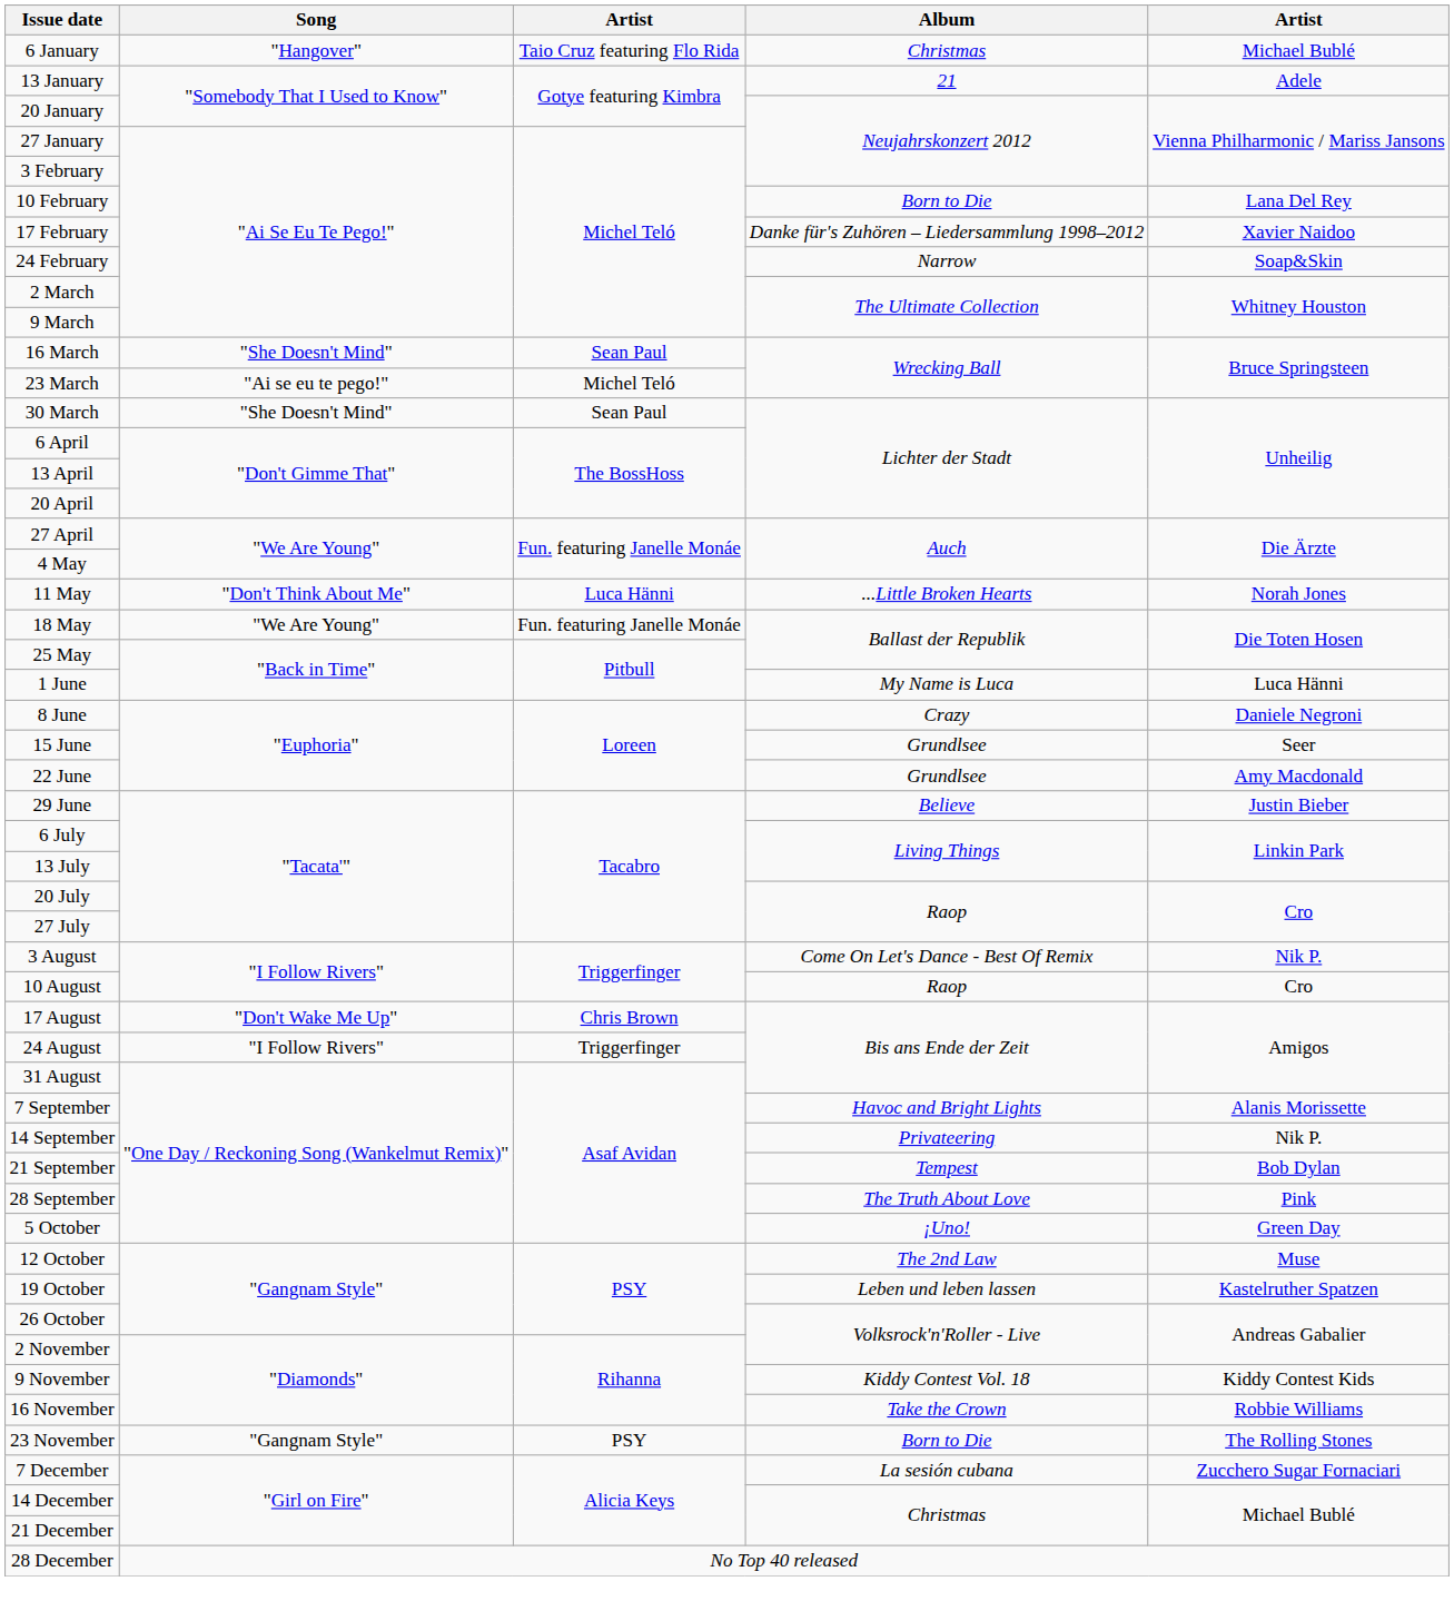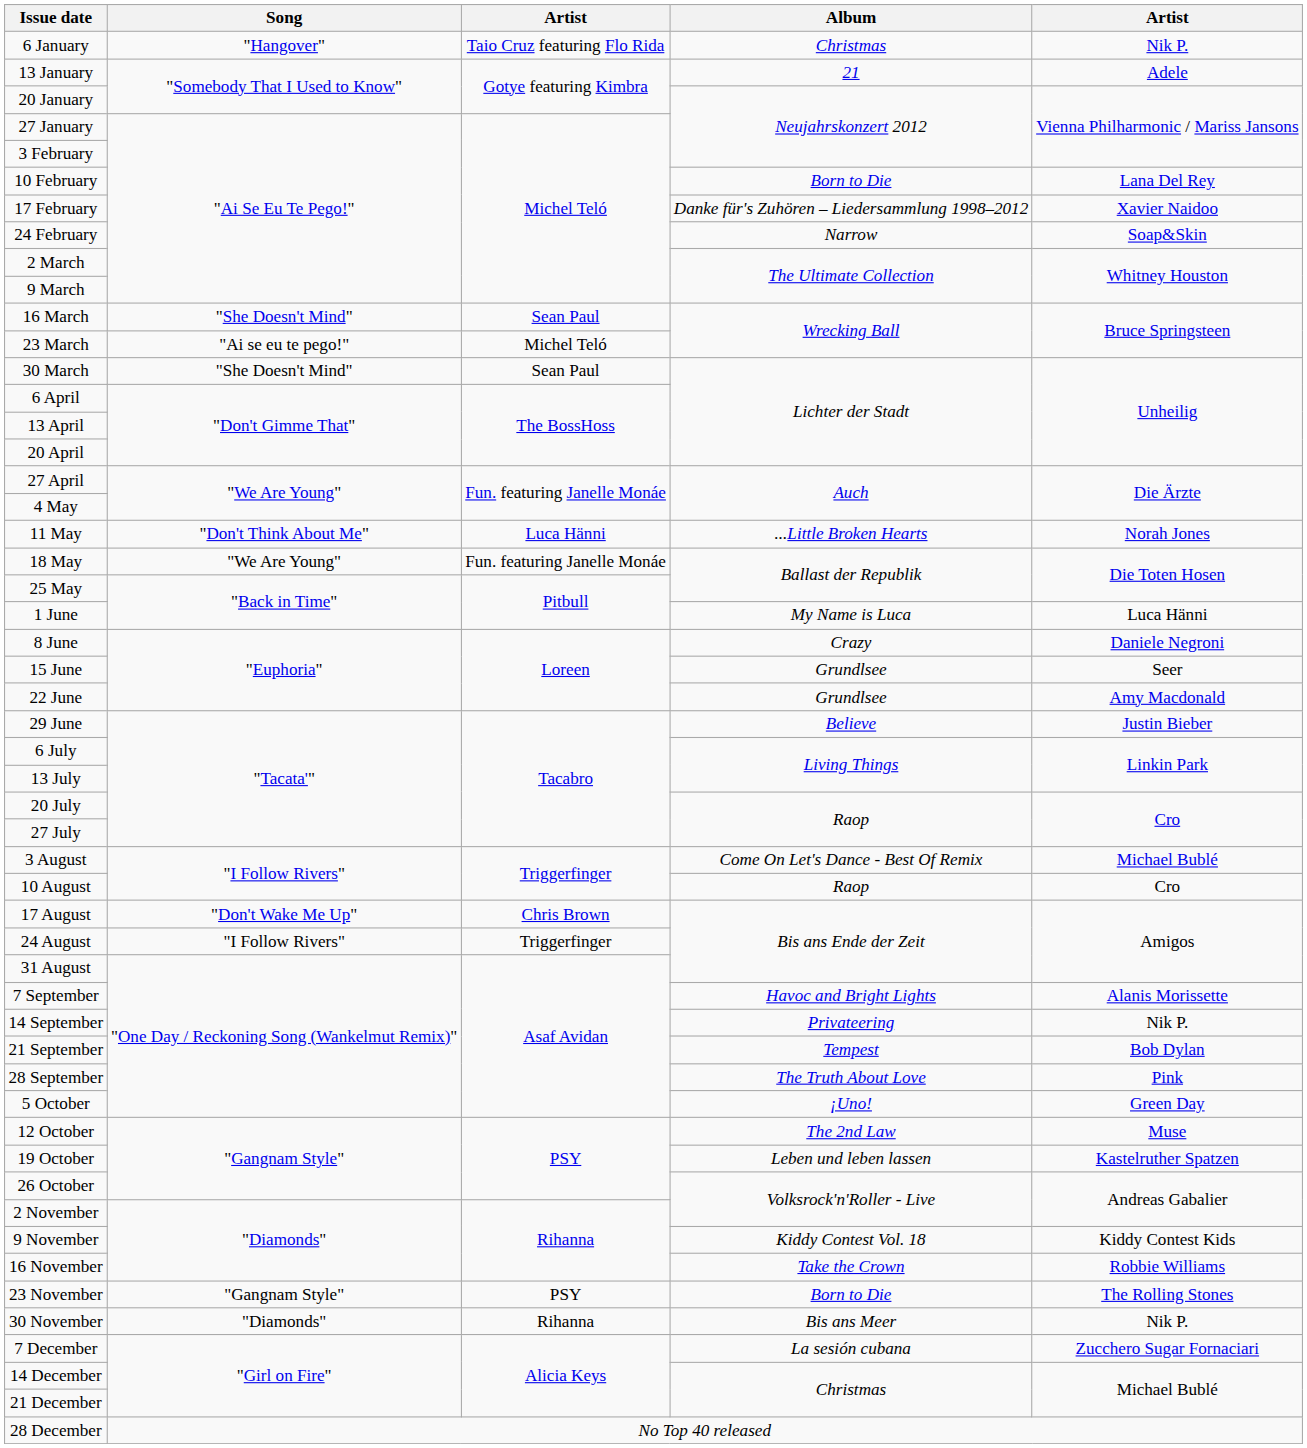6 January | column 5: Michael Bublé -> Nik P.
3 August | column 5: Nik P. -> Michael Bublé
+ row: 30 November | "Diamonds" | Rihanna | Bis ans Meer | Nik P.
